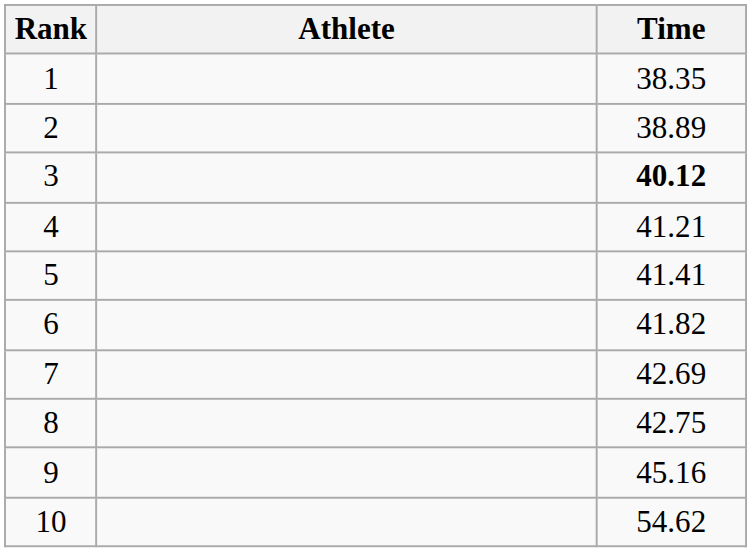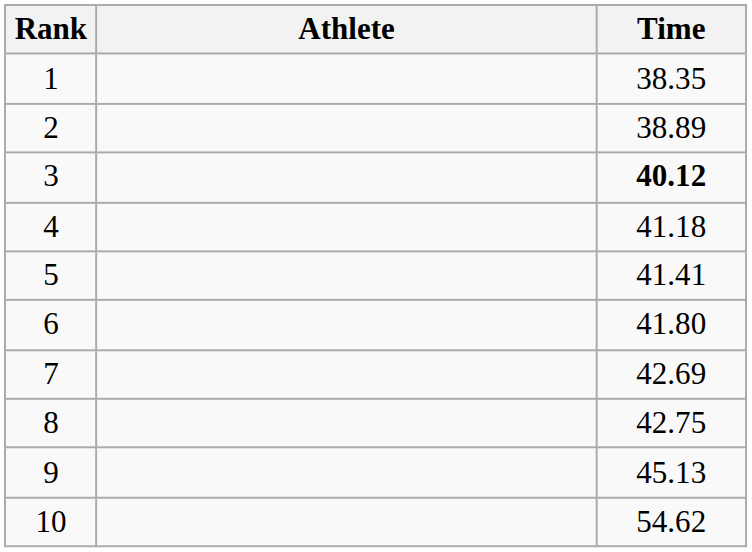4 | Time: 41.21 -> 41.18
6 | Time: 41.82 -> 41.80
9 | Time: 45.16 -> 45.13
